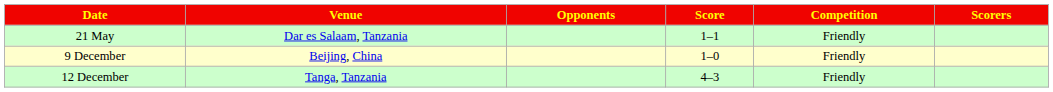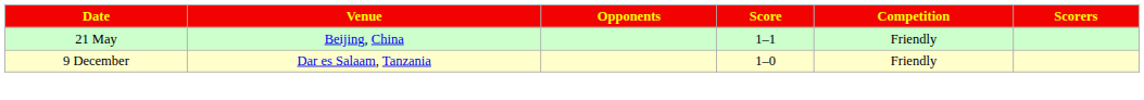21 May | Venue: Dar es Salaam, Tanzania -> Beijing, China
9 December | Venue: Beijing, China -> Dar es Salaam, Tanzania
- row: 12 December | Tanga, Tanzania | 4–3 | Friendly
